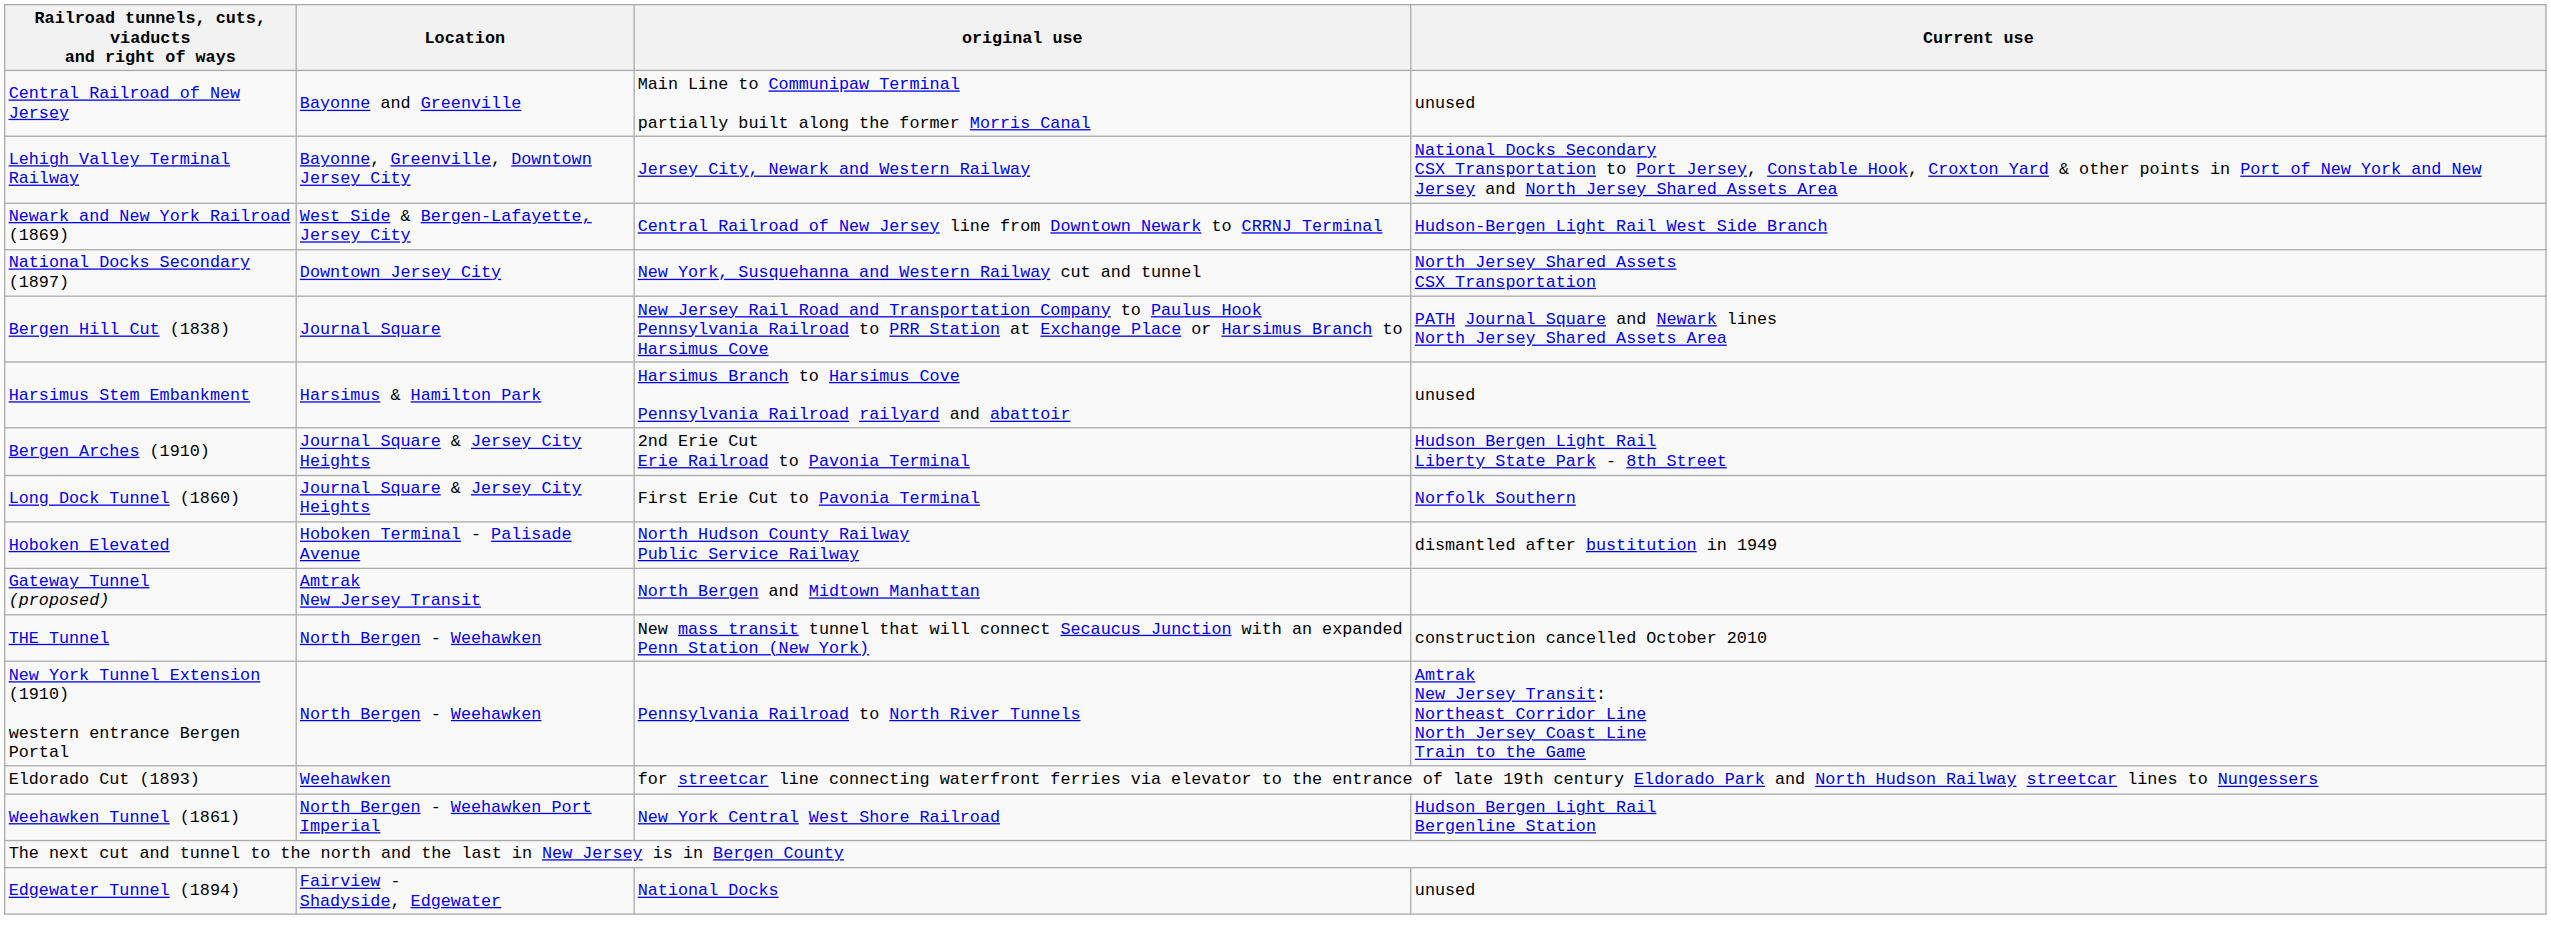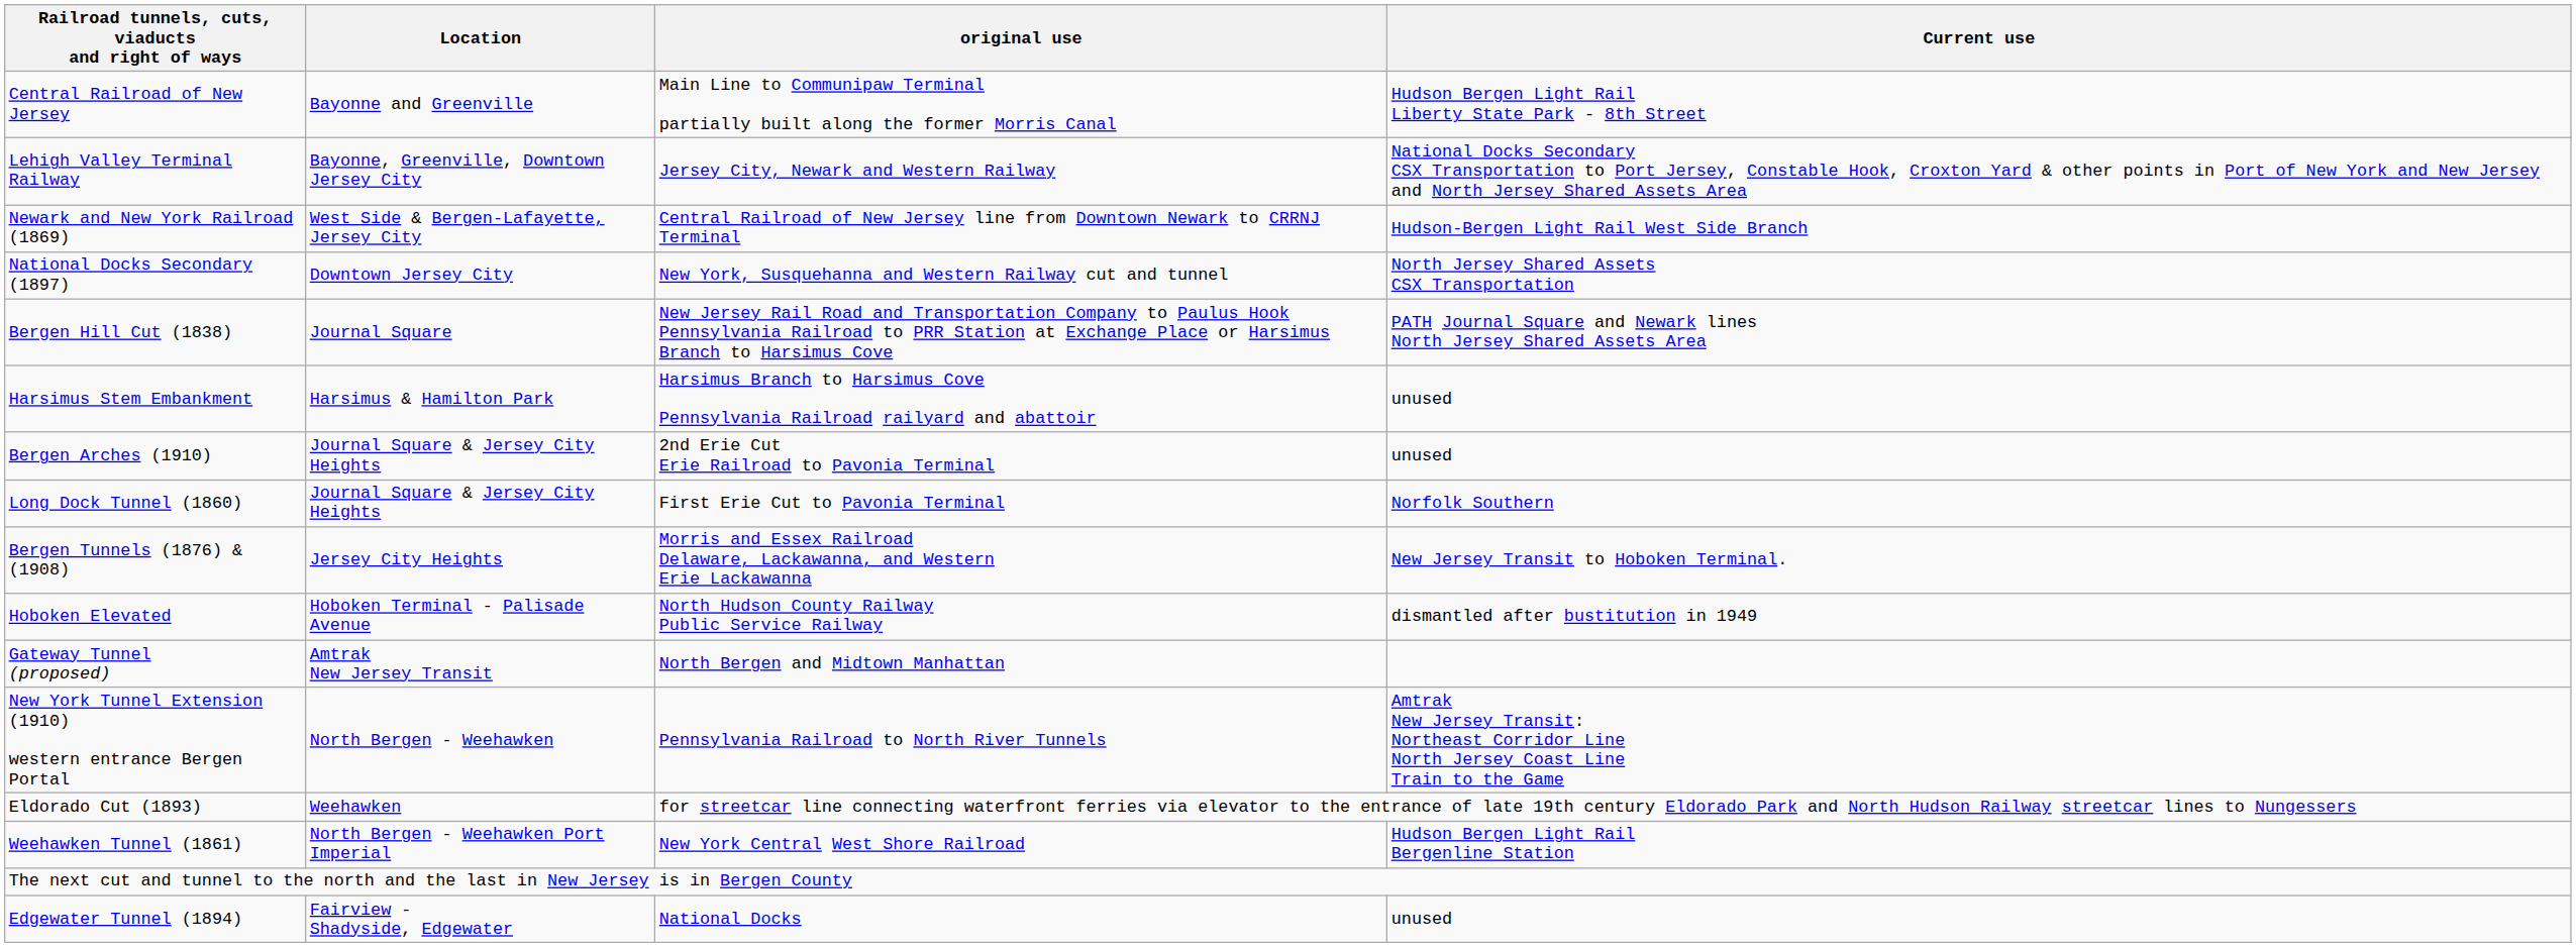Central Railroad of New Jersey | Current use: unused -> Hudson Bergen Light Rail Liberty State Park - 8th Street
Bergen Arches (1910) | Current use: Hudson Bergen Light Rail Liberty State Park - 8th Street -> unused
+ row: Bergen Tunnels (1876) & (1908) | Jersey City Heights | Morris and Essex Railroad Delaware, Lackawanna, and Western Erie Lackawanna | New Jersey Transit to Hoboken Terminal.
- row: THE Tunnel | North Bergen - Weehawken | New mass transit tunnel that will connect Secaucus Junction with an expanded Penn Station (New York) | construction cancelled October 2010
